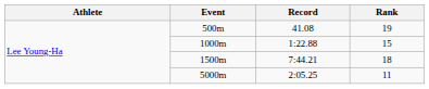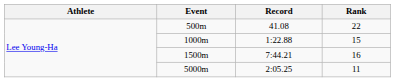500m | Rank: 19 -> 22
1500m | Rank: 18 -> 16
